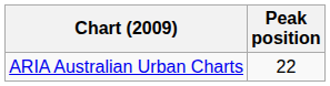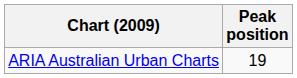ARIA Australian Urban Charts | Peak position: 22 -> 19
